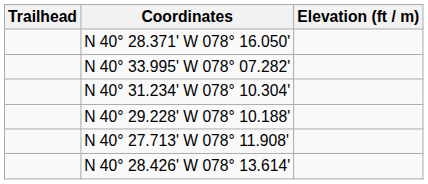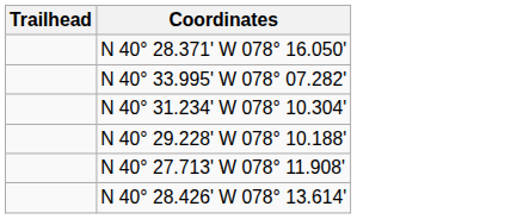- column: Elevation (ft / m)
